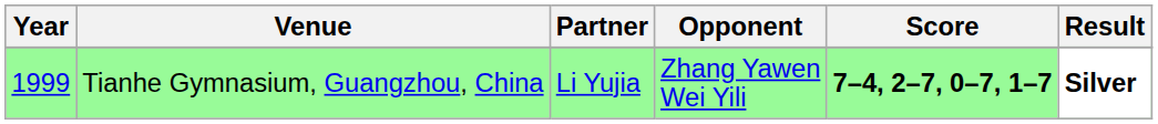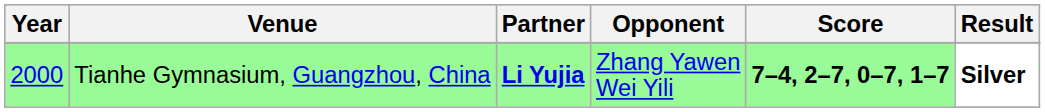Tianhe Gymnasium, Guangzhou, China | Year: 1999 -> 2000
Tianhe Gymnasium, Guangzhou, China | Partner: normal -> bold
